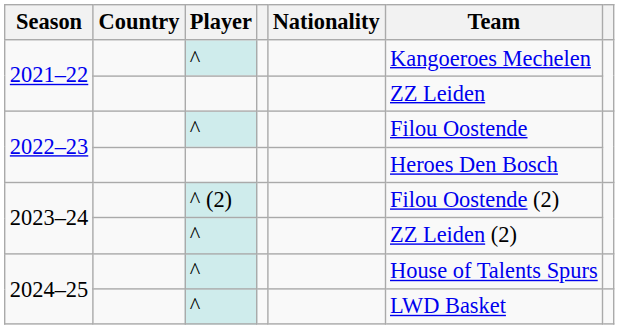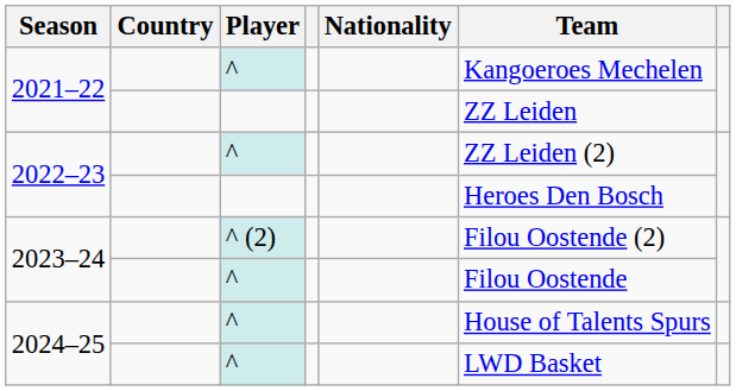2022–23 / ^ | Team: Filou Oostende -> ZZ Leiden (2)
2023–24 / ^ | Team: ZZ Leiden (2) -> Filou Oostende
